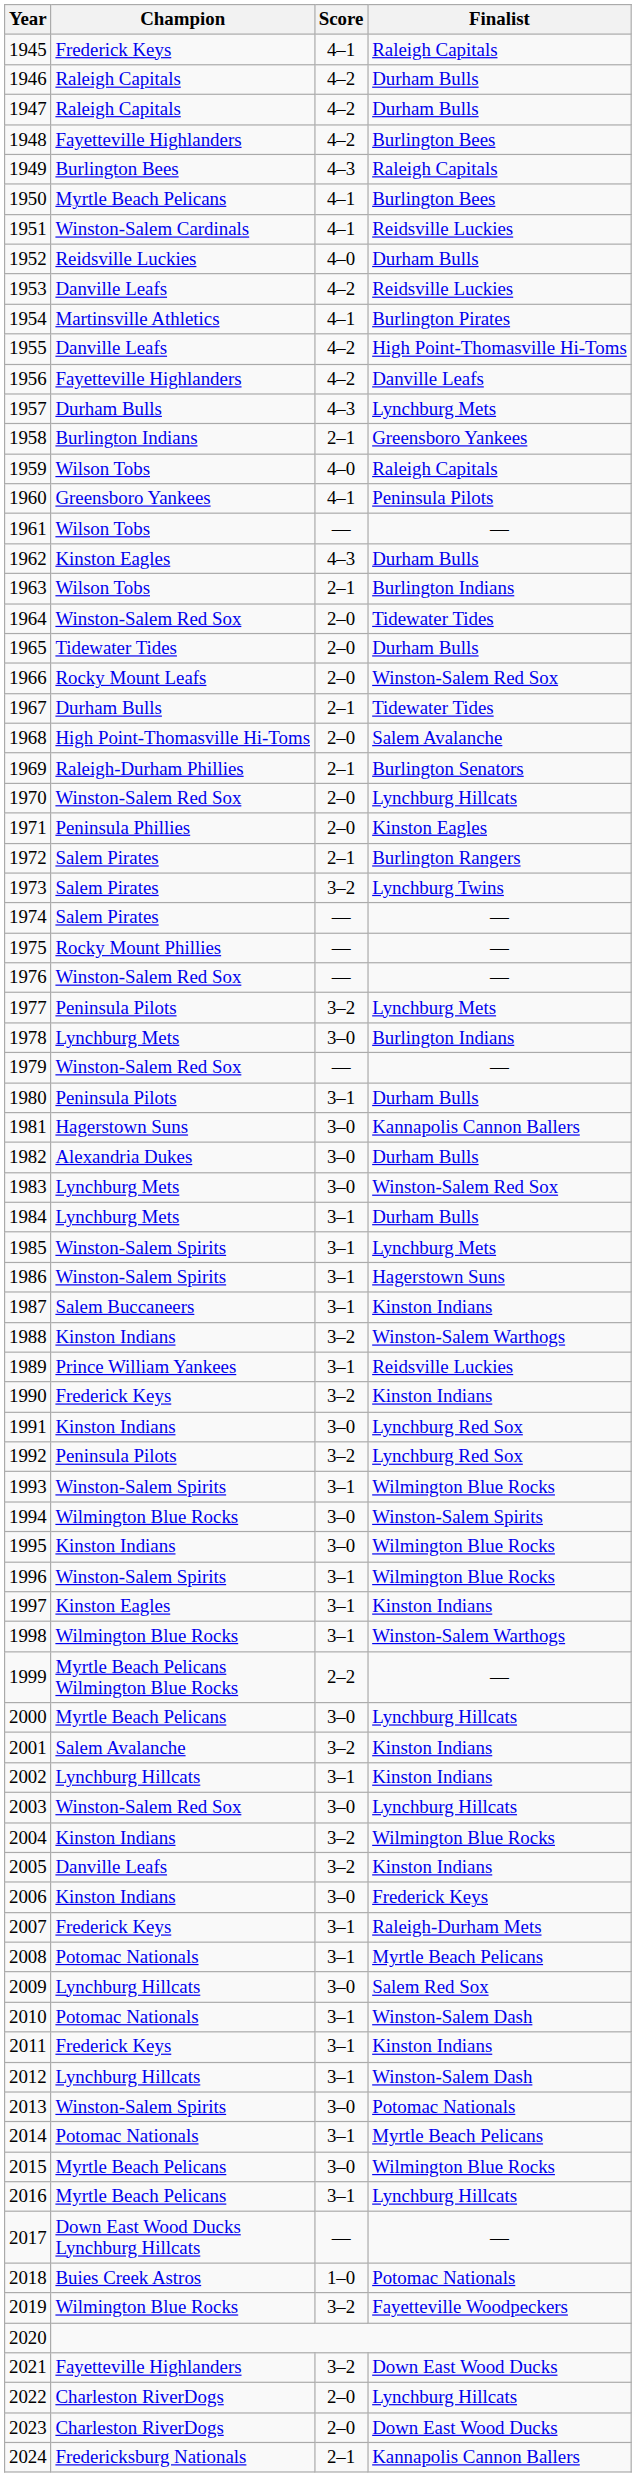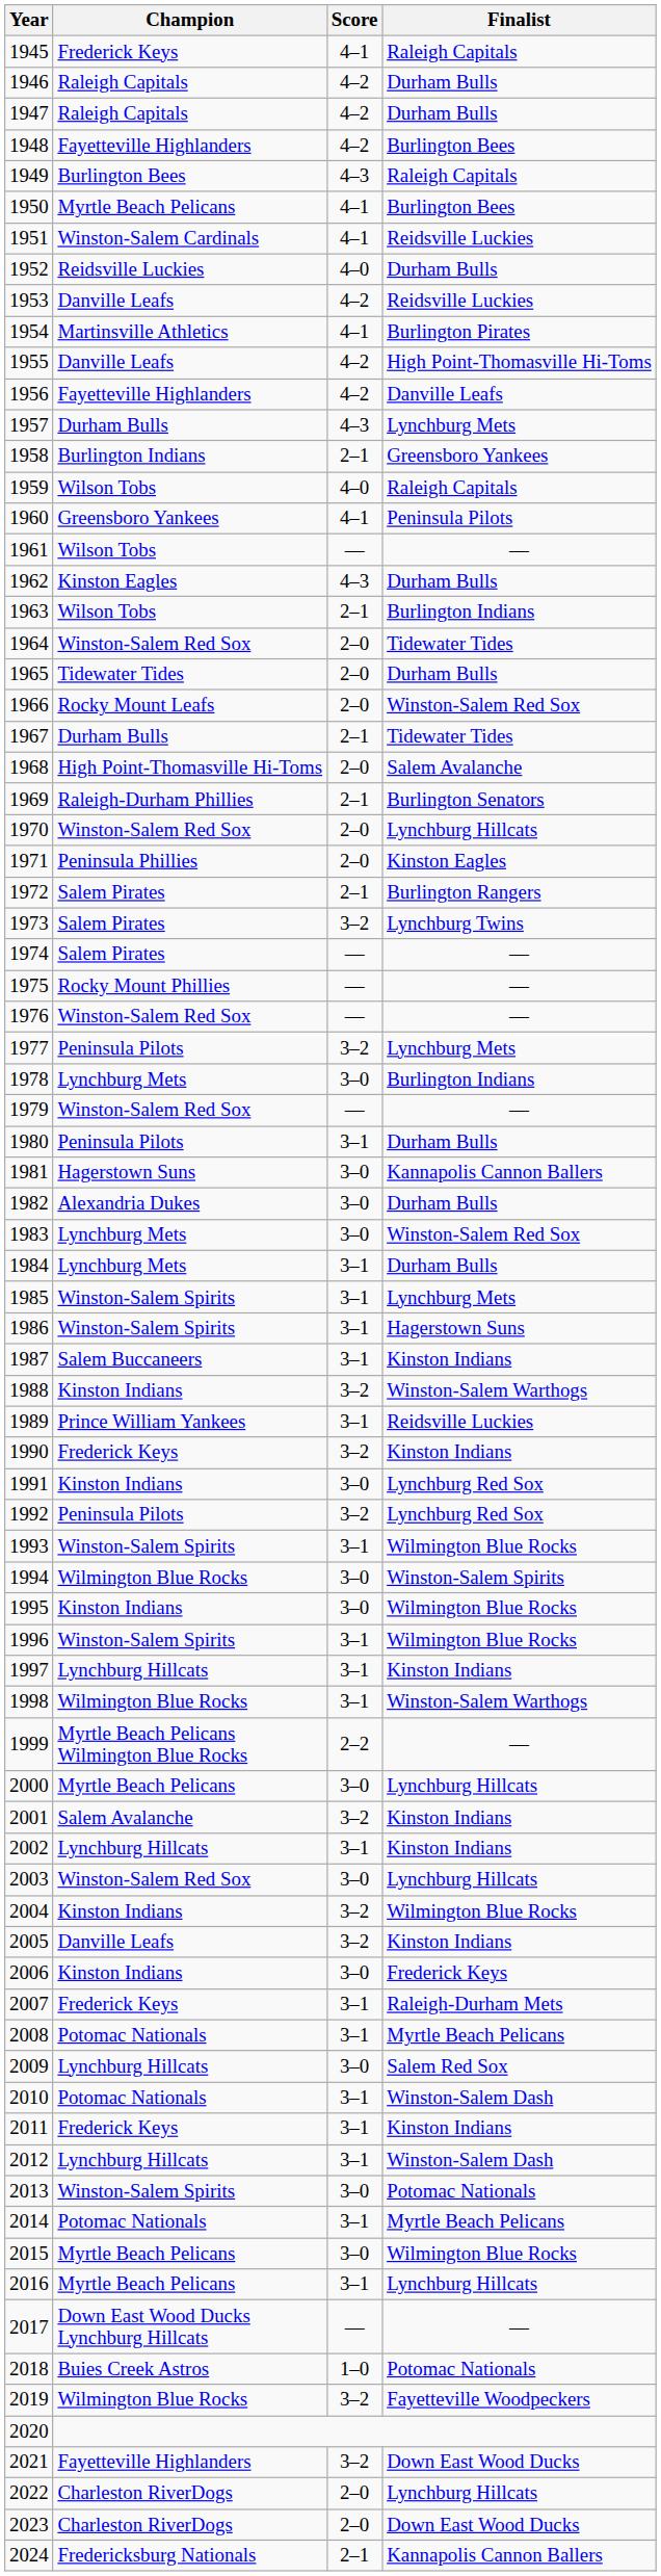1997 | Champion: Kinston Eagles -> Lynchburg Hillcats
